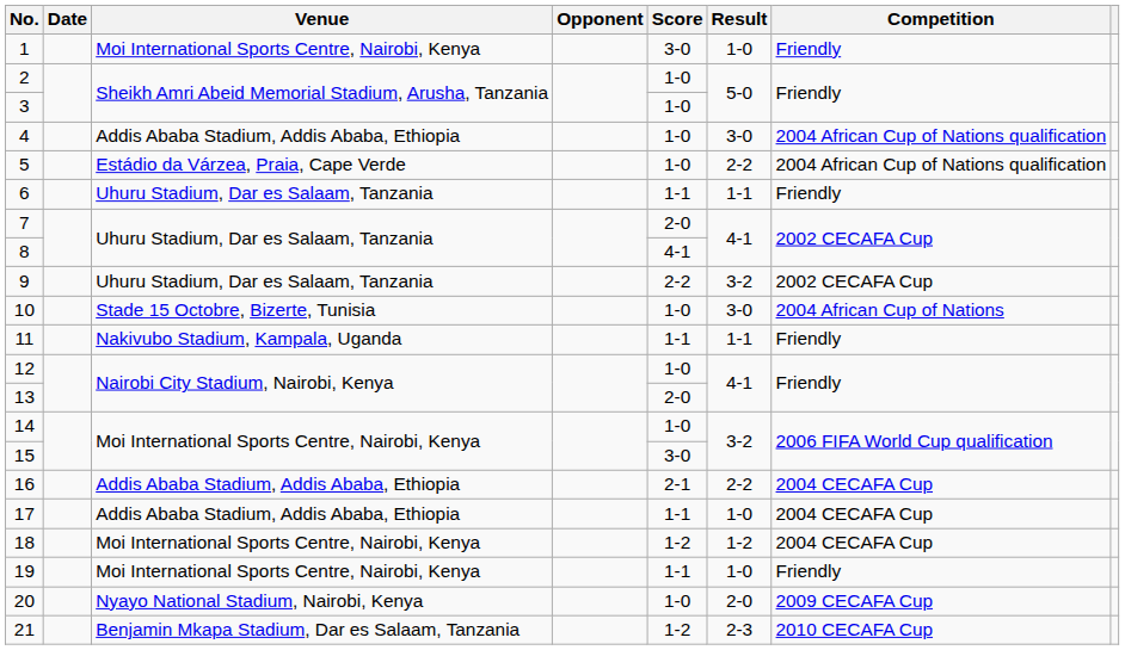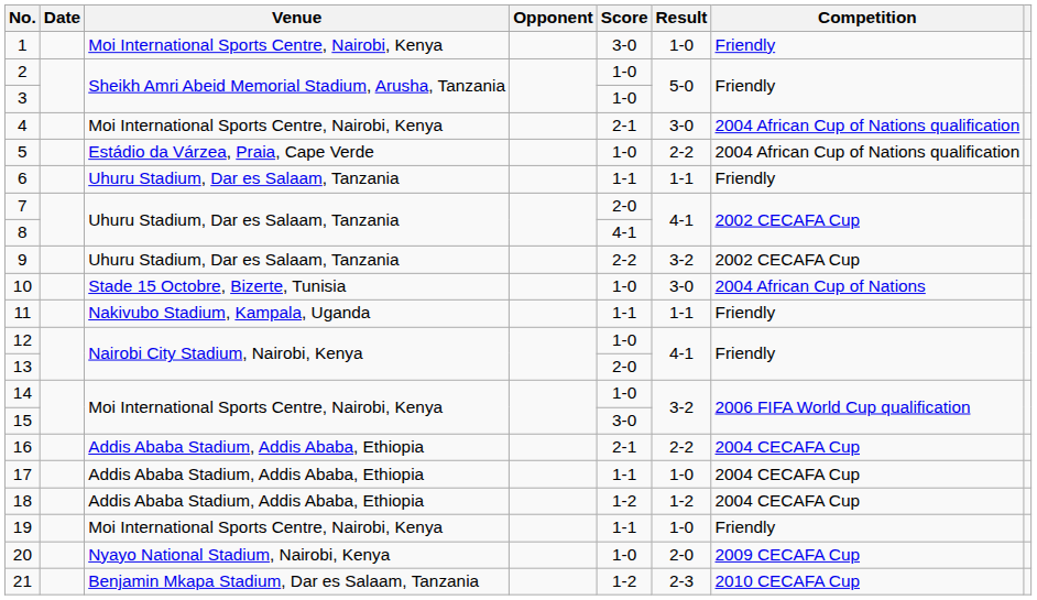4 | Venue: Addis Ababa Stadium, Addis Ababa, Ethiopia -> Moi International Sports Centre, Nairobi, Kenya
4 | Score: 1-0 -> 2-1
18 | Venue: Moi International Sports Centre, Nairobi, Kenya -> Addis Ababa Stadium, Addis Ababa, Ethiopia
